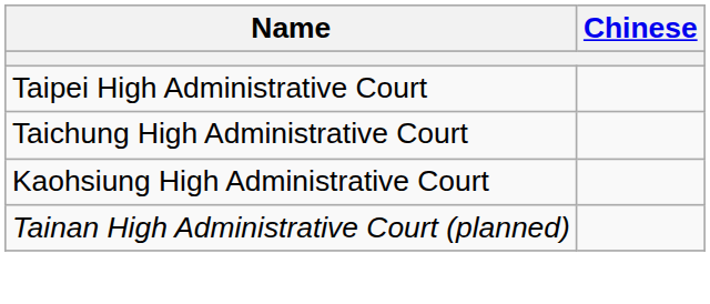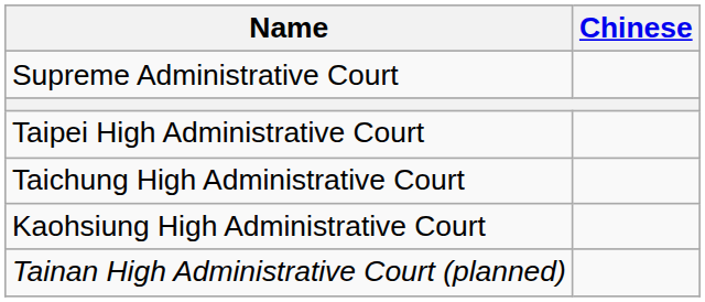+ row: Supreme Administrative Court
